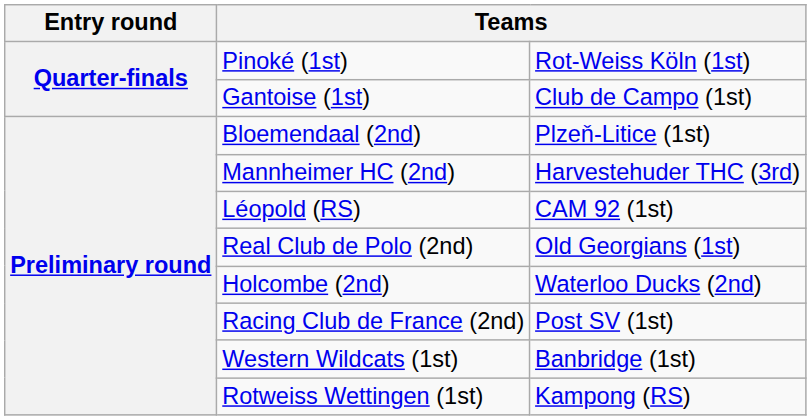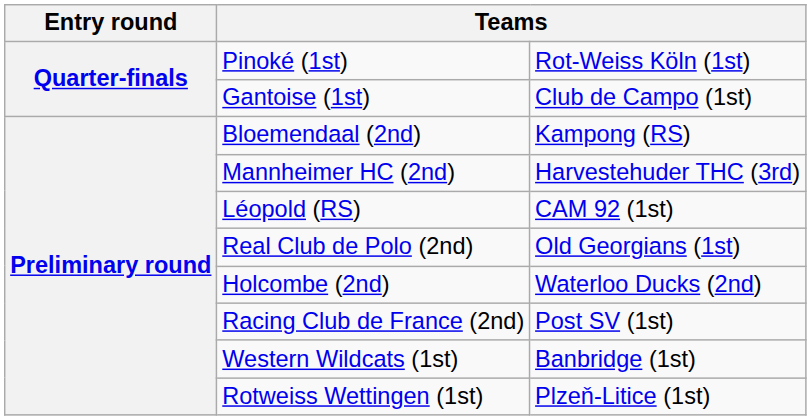Bloemendaal (2nd) | column 3: Plzeň-Litice (1st) -> Kampong (RS)
Rotweiss Wettingen (1st) | column 3: Kampong (RS) -> Plzeň-Litice (1st)
